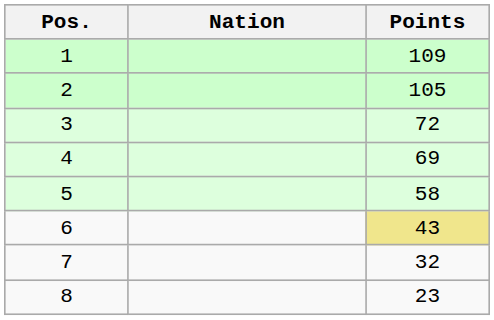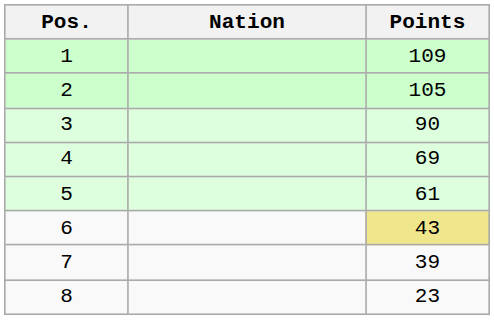3 | Points: 72 -> 90
5 | Points: 58 -> 61
7 | Points: 32 -> 39
